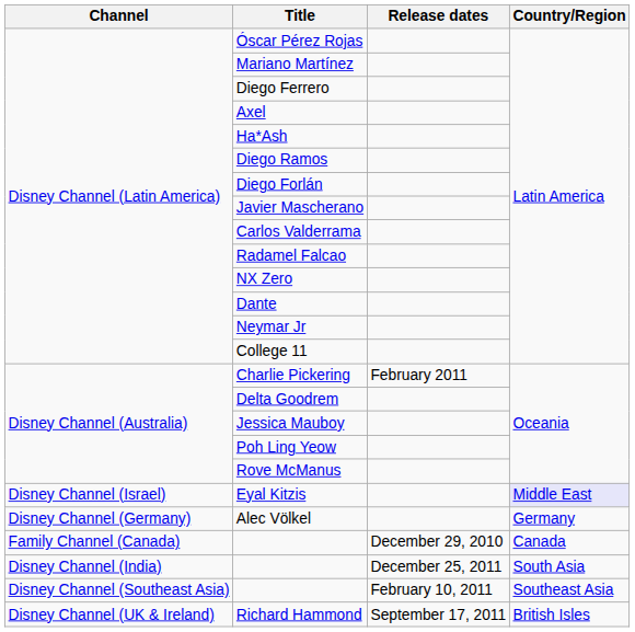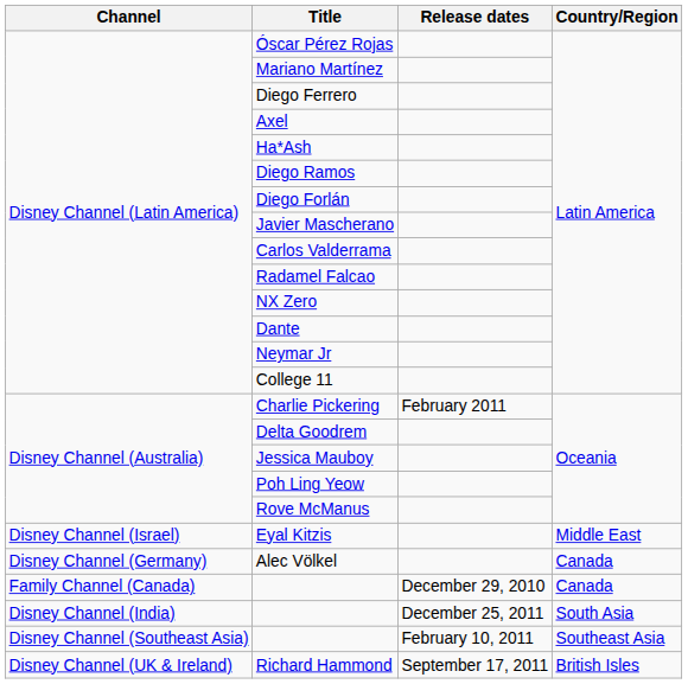Eyal Kitzis | Country/Region: lavender background -> no background
Alec Völkel | Country/Region: Germany -> Canada
